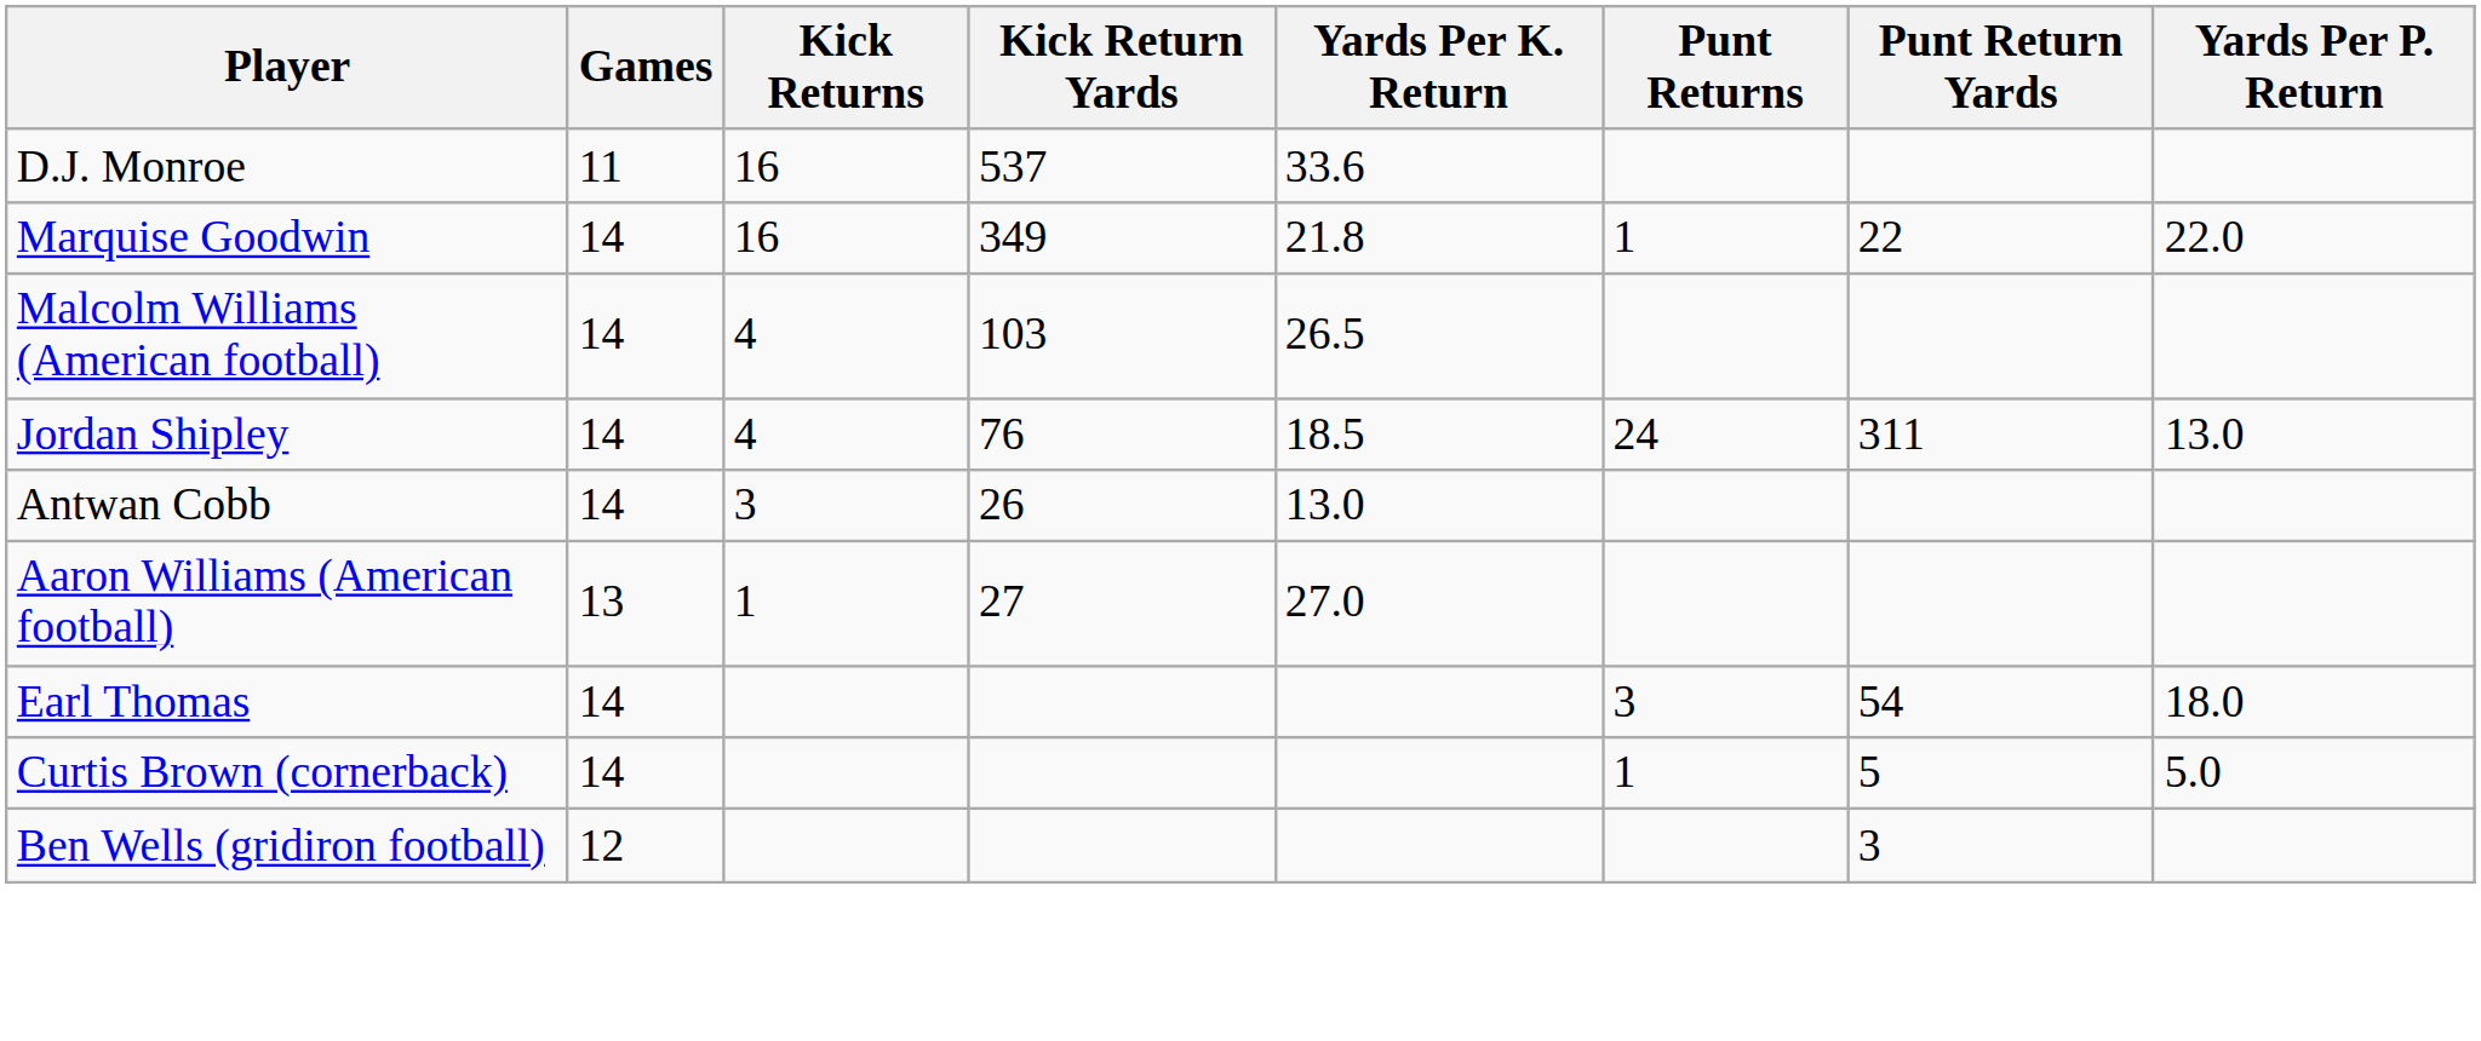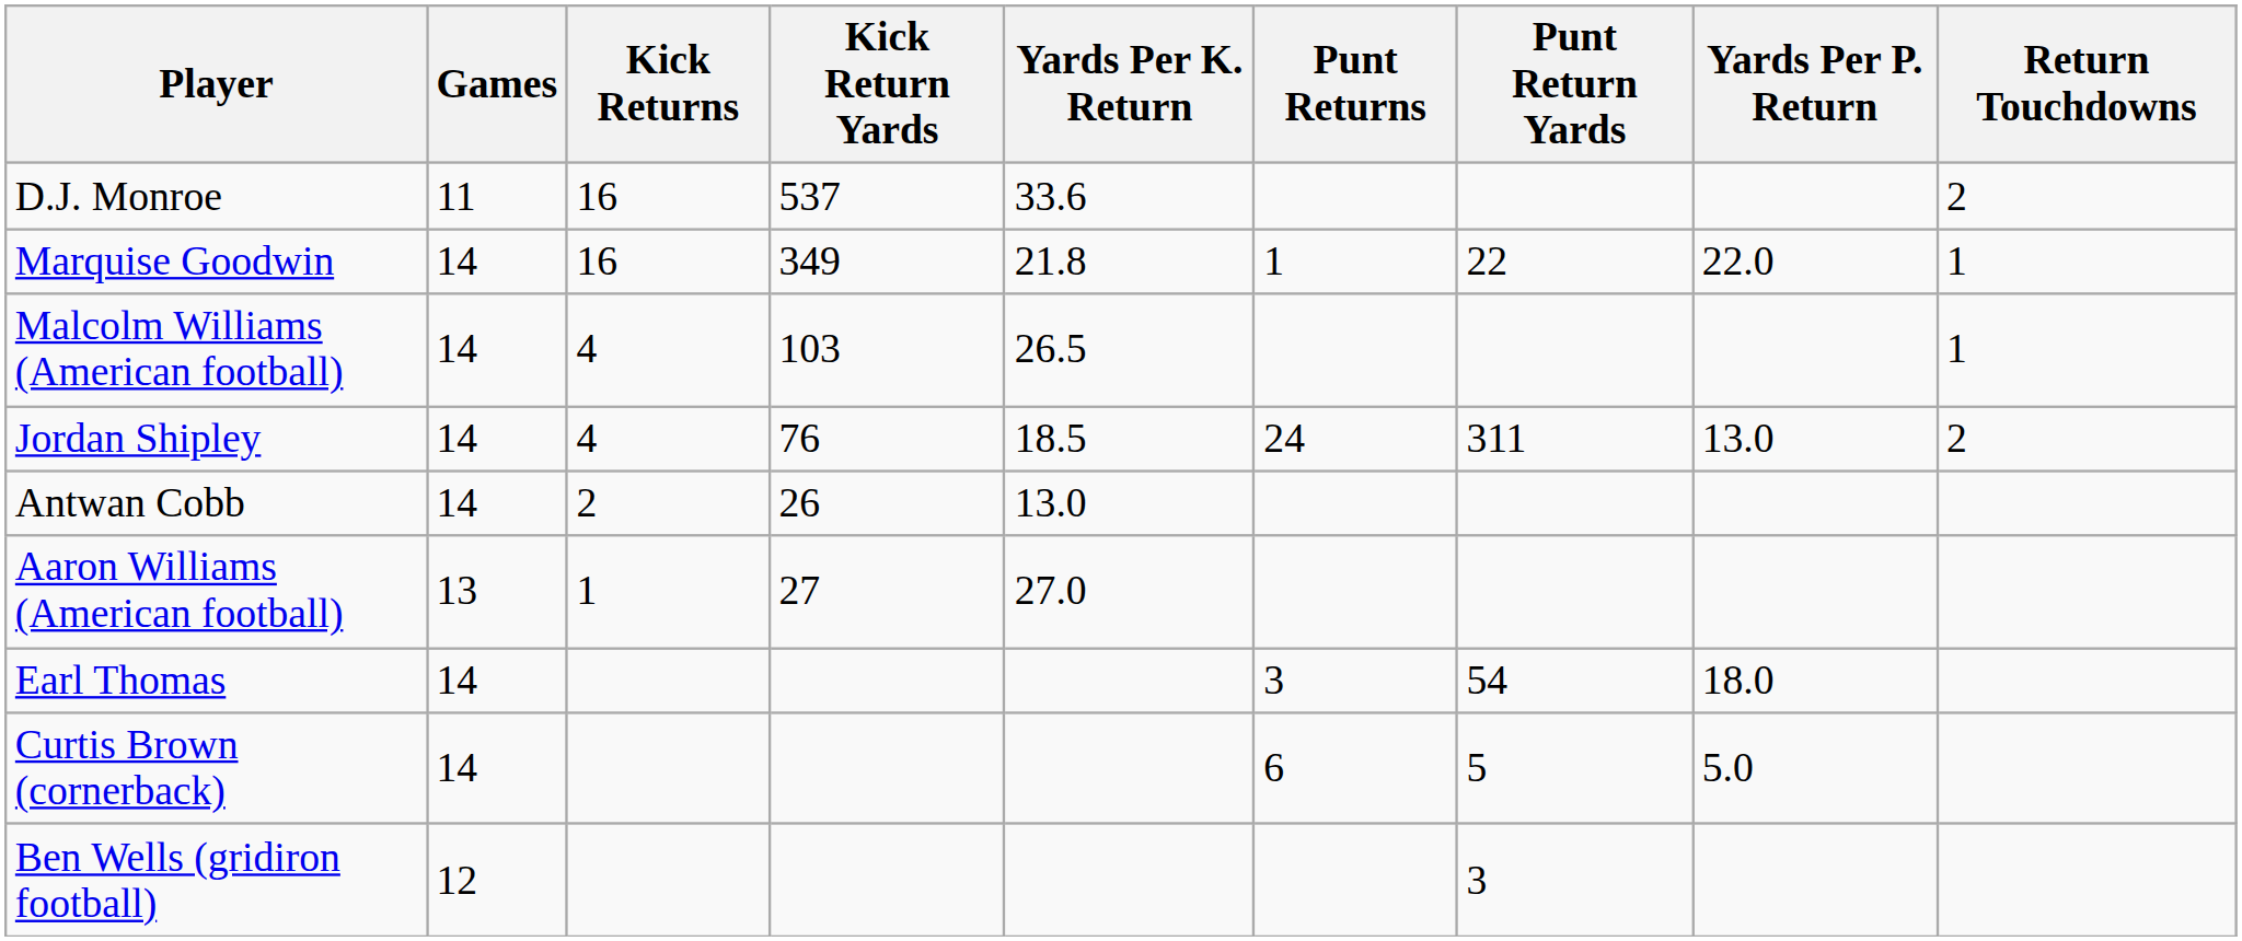+ column: Return Touchdowns | 2 | 1 | 1 | 2
Antwan Cobb | Kick Returns: 3 -> 2
Curtis Brown (cornerback) | Punt Returns: 1 -> 6
